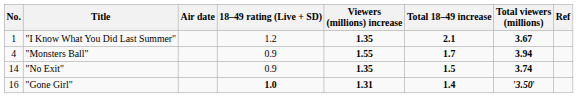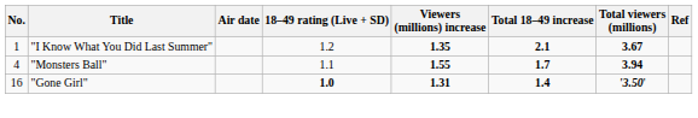"Monsters Ball" | 18–49 rating (Live + SD): 0.9 -> 1.1
- row: 14 | "No Exit" | 0.9 | 1.35 | 1.5 | 3.74
